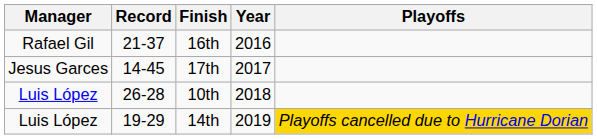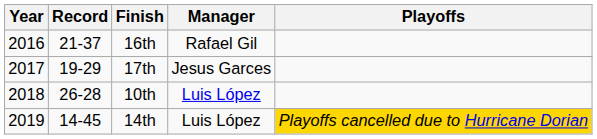columns swapped: Year <-> Manager
17th | Record: 14-45 -> 19-29
14th | Record: 19-29 -> 14-45
